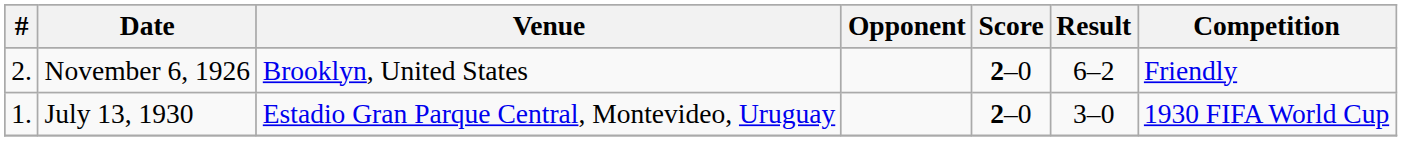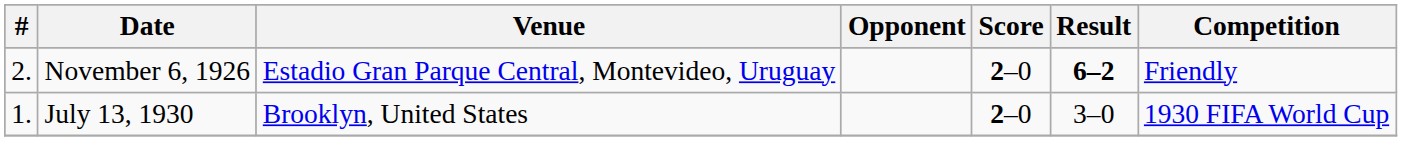November 6, 1926 | Venue: Brooklyn, United States -> Estadio Gran Parque Central, Montevideo, Uruguay
November 6, 1926 | Result: normal -> bold
July 13, 1930 | Venue: Estadio Gran Parque Central, Montevideo, Uruguay -> Brooklyn, United States
